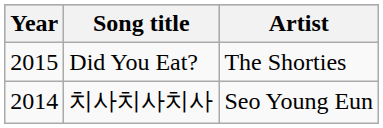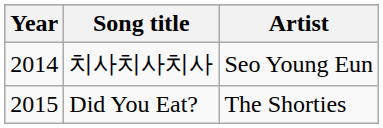rows swapped: 치사치사치사 <-> Did You Eat?
